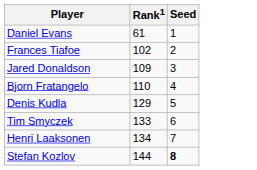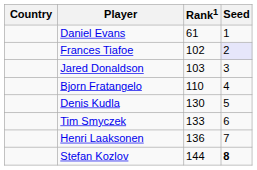+ column: Country
Frances Tiafoe | Seed: no background -> lavender background
Jared Donaldson | Rank1: 109 -> 103
Denis Kudla | Rank1: 129 -> 130
Henri Laaksonen | Rank1: 134 -> 136
